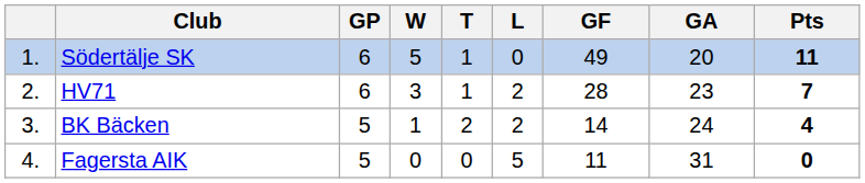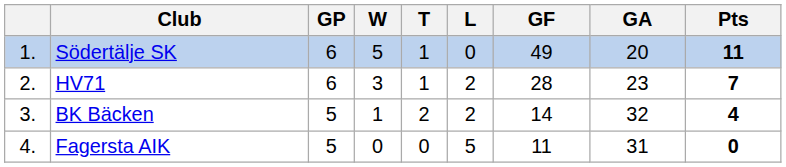BK Bäcken | GA: 24 -> 32
